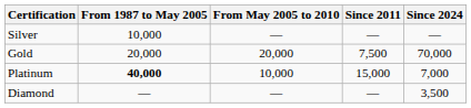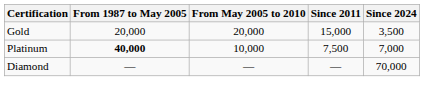- row: Silver | 10,000 | — | — | —
Gold | Since 2011: 7,500 -> 15,000
Gold | Since 2024: 70,000 -> 3,500
Platinum | Since 2011: 15,000 -> 7,500
Diamond | Since 2024: 3,500 -> 70,000
